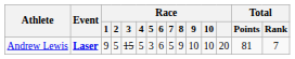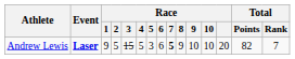Andrew Lewis | Race / 7: normal -> bold
Andrew Lewis | Total / Points: 81 -> 82
